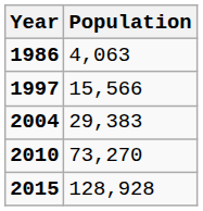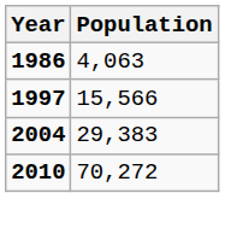2010 | Population: 73,270 -> 70,272
- row: 2015 | 128,928
